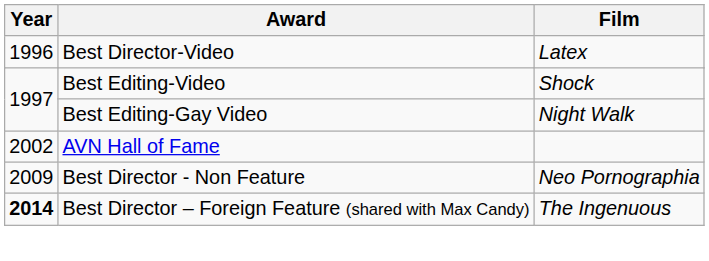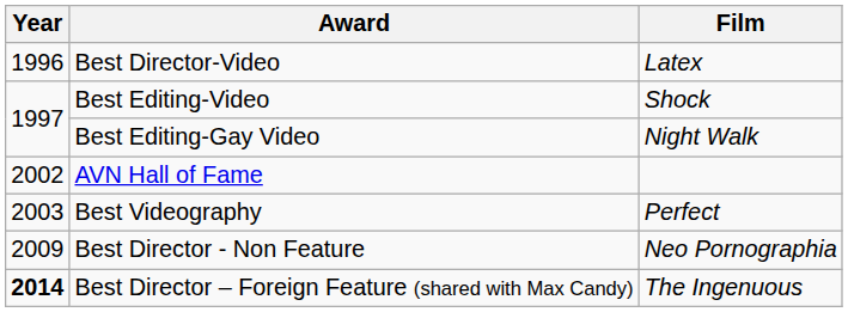+ row: 2003 | Best Videography | Perfect
